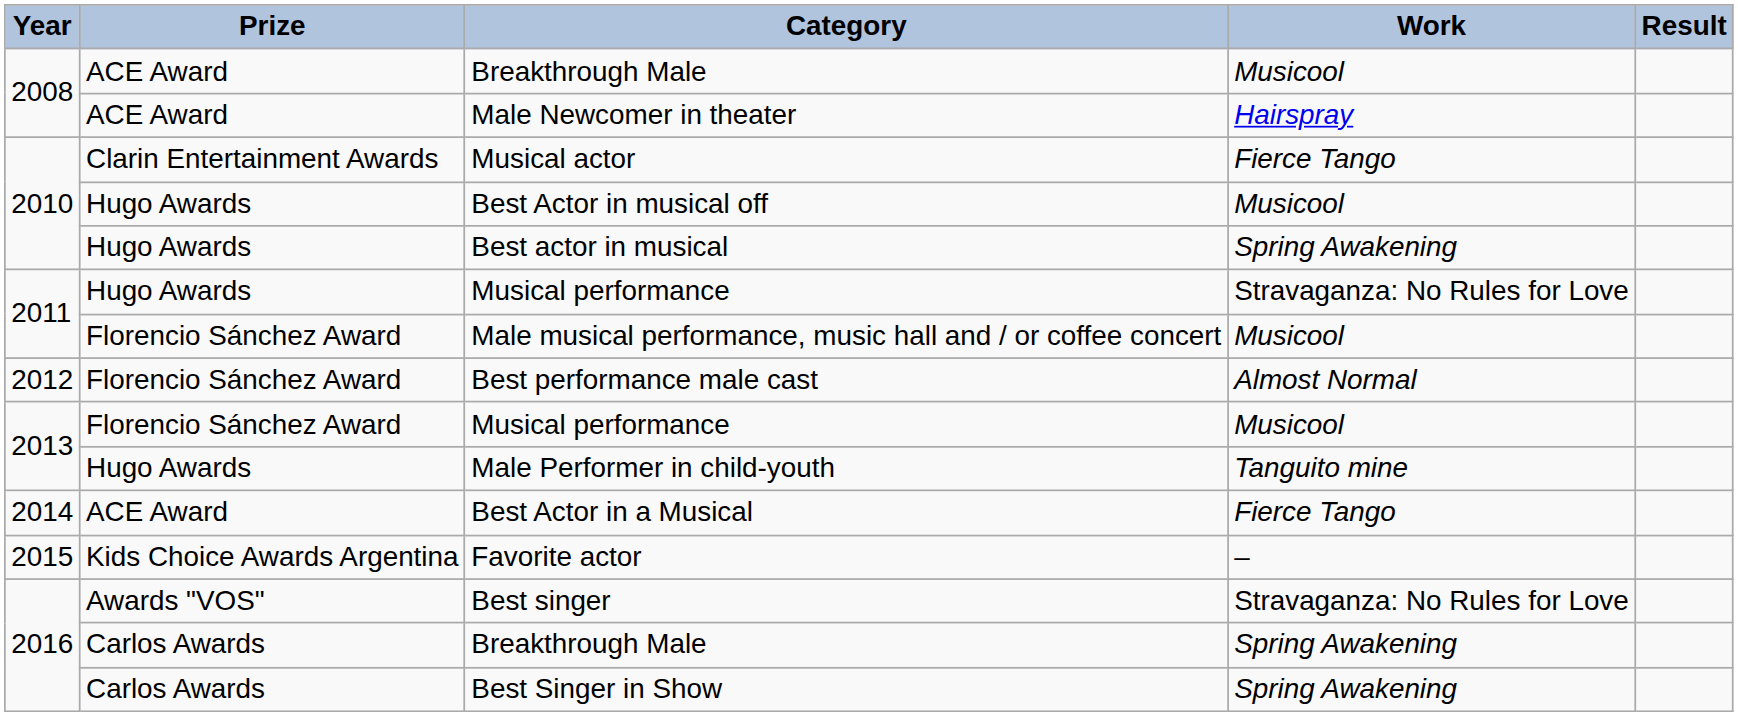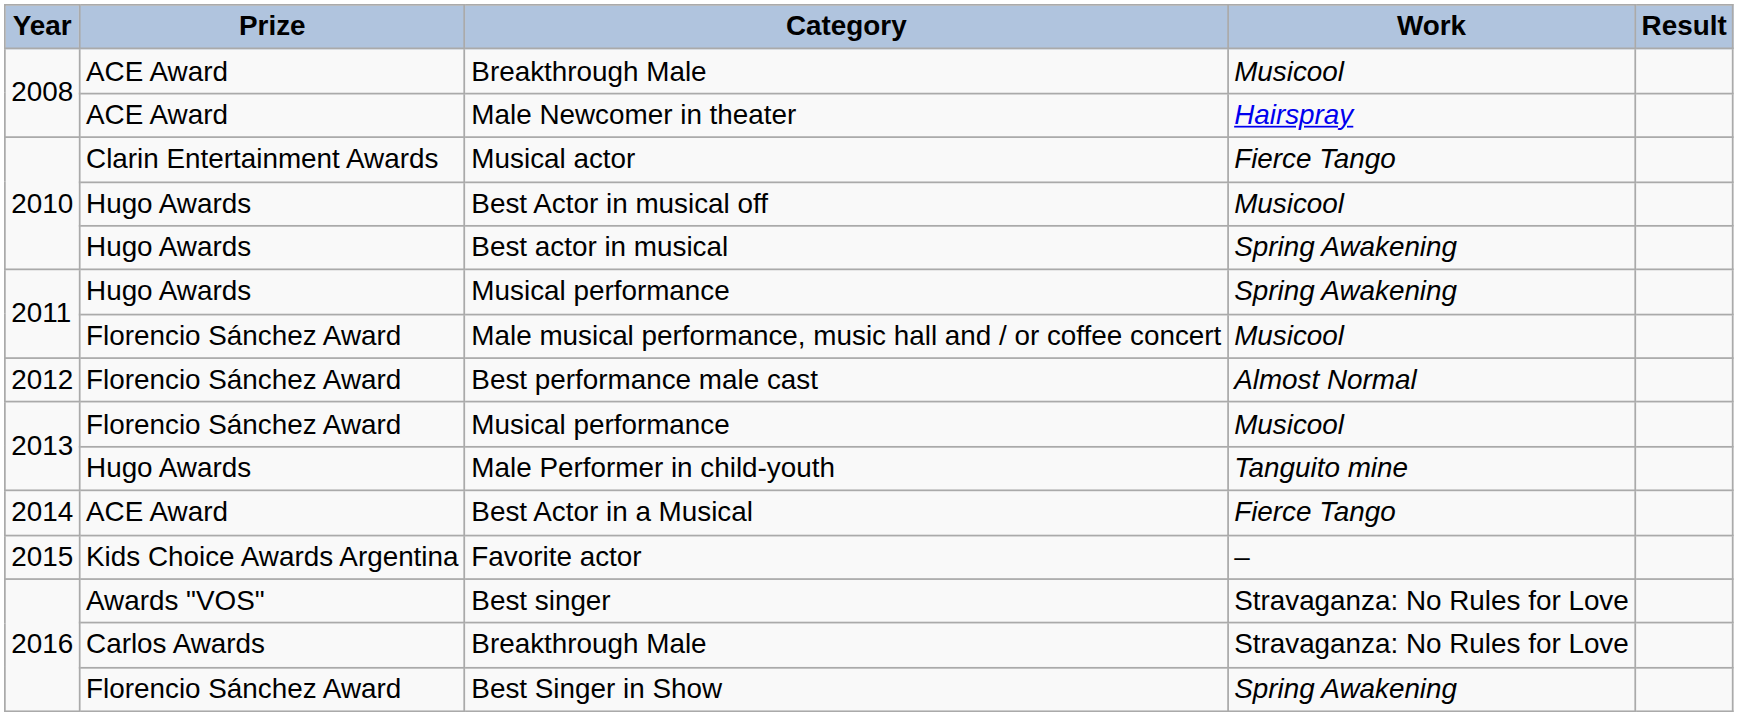2011 / Musical performance | Work: Stravaganza: No Rules for Love -> Spring Awakening
2016 / Breakthrough Male | Work: Spring Awakening -> Stravaganza: No Rules for Love
Best Singer in Show | Prize: Carlos Awards -> Florencio Sánchez Award
